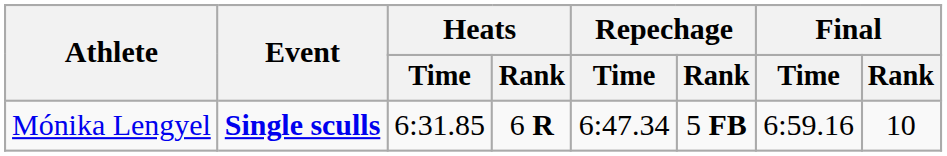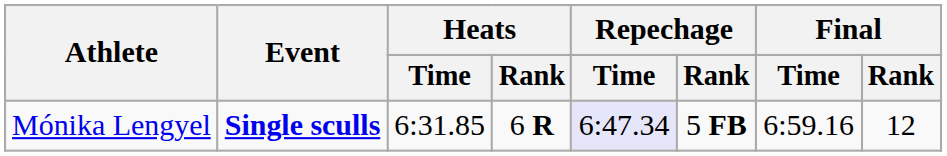Mónika Lengyel | Repechage / Time: no background -> lavender background
Mónika Lengyel | Final / Rank: 10 -> 12
